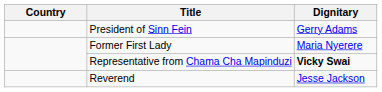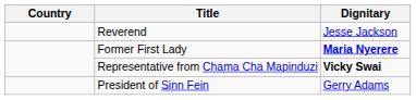rows swapped: President of Sinn Fein <-> Reverend
Former First Lady | Dignitary: normal -> bold
